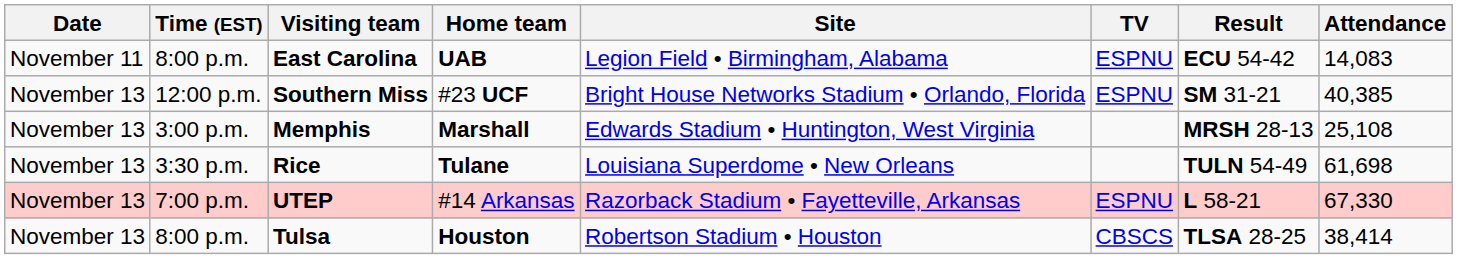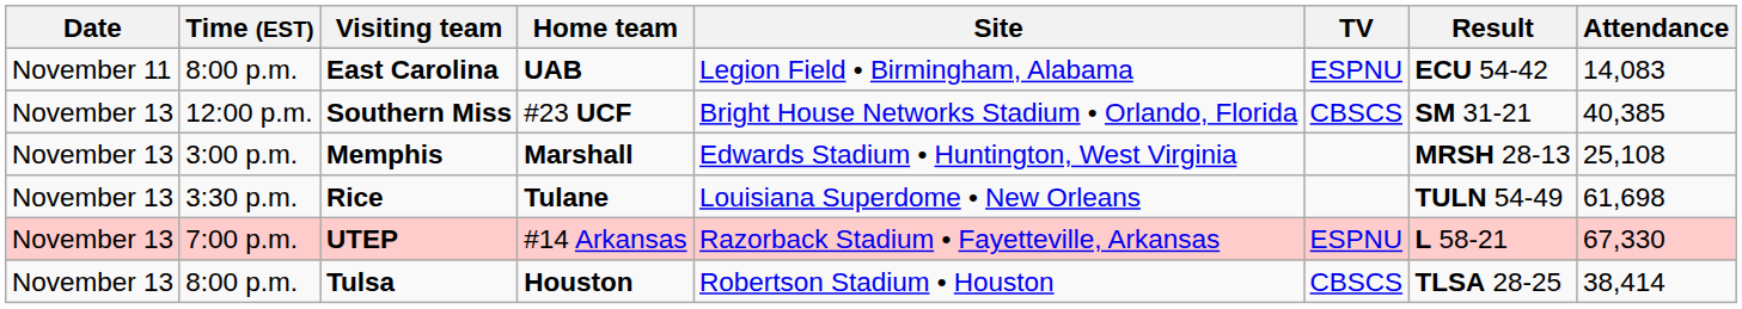Southern Miss | TV: ESPNU -> CBSCS
